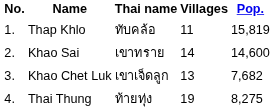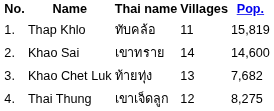Khao Chet Luk | Thai name: เขาเจ็ดลูก -> ท้ายทุ่ง
Thai Thung | Thai name: ท้ายทุ่ง -> เขาเจ็ดลูก
Thai Thung | Villages: 19 -> 12
